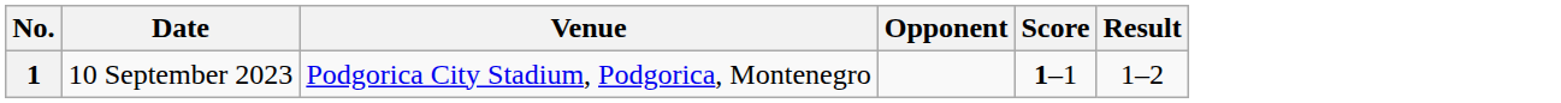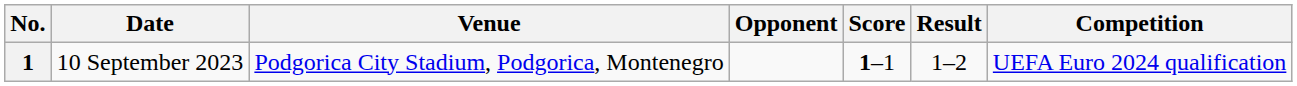+ column: Competition | UEFA Euro 2024 qualification
